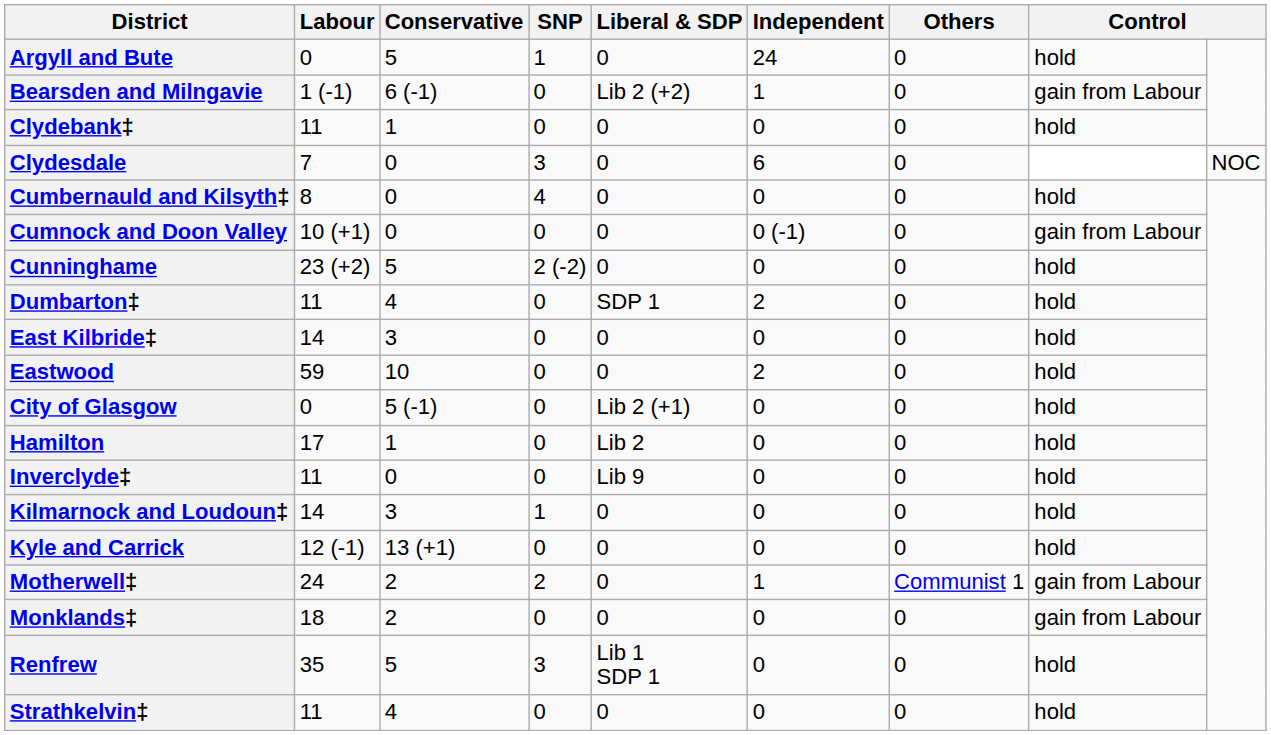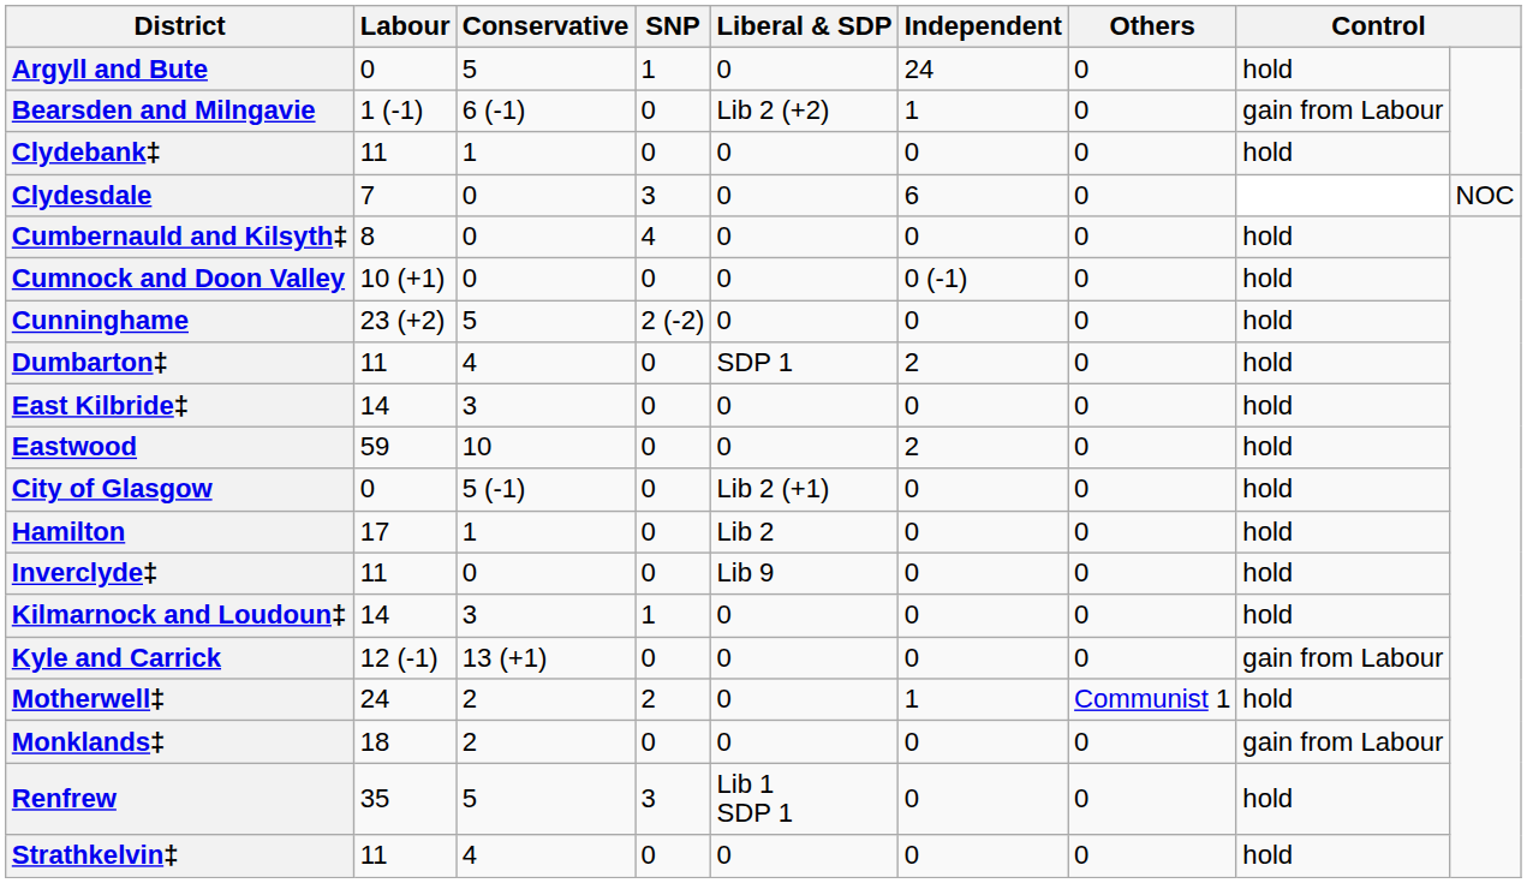Cumnock and Doon Valley | column 8: gain from Labour -> hold
Kyle and Carrick | column 8: hold -> gain from Labour
Motherwell‡ | column 8: gain from Labour -> hold
